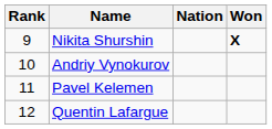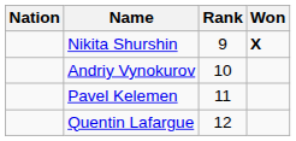columns swapped: Rank <-> Nation
